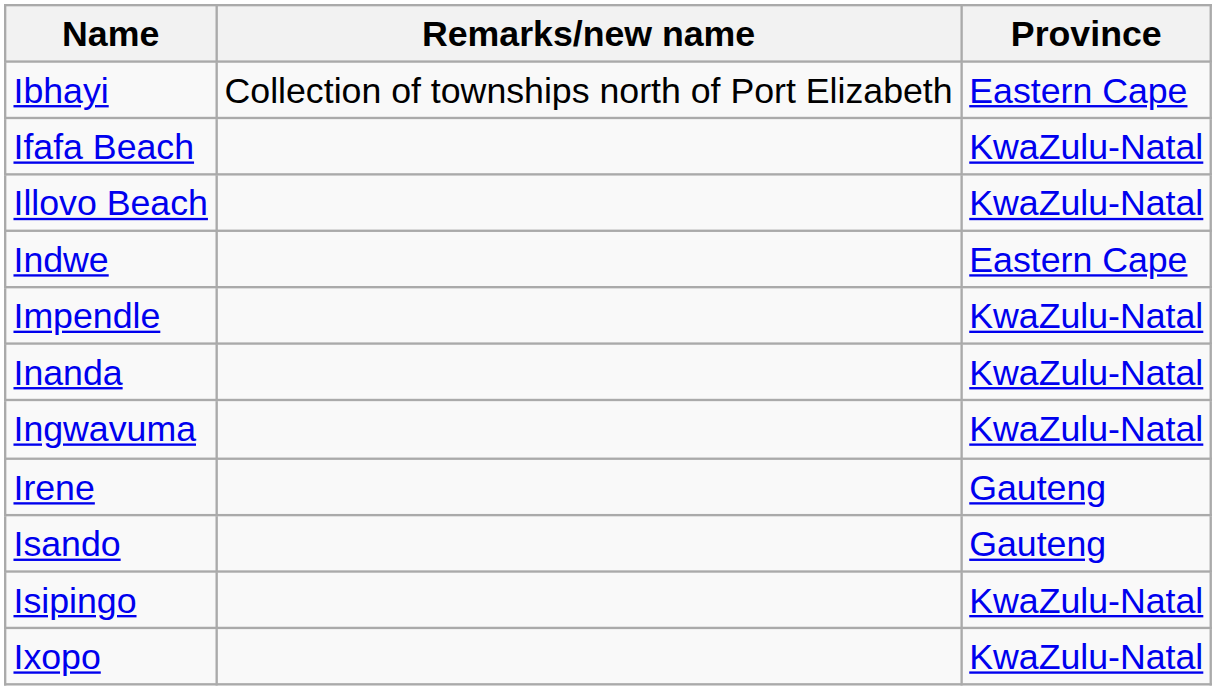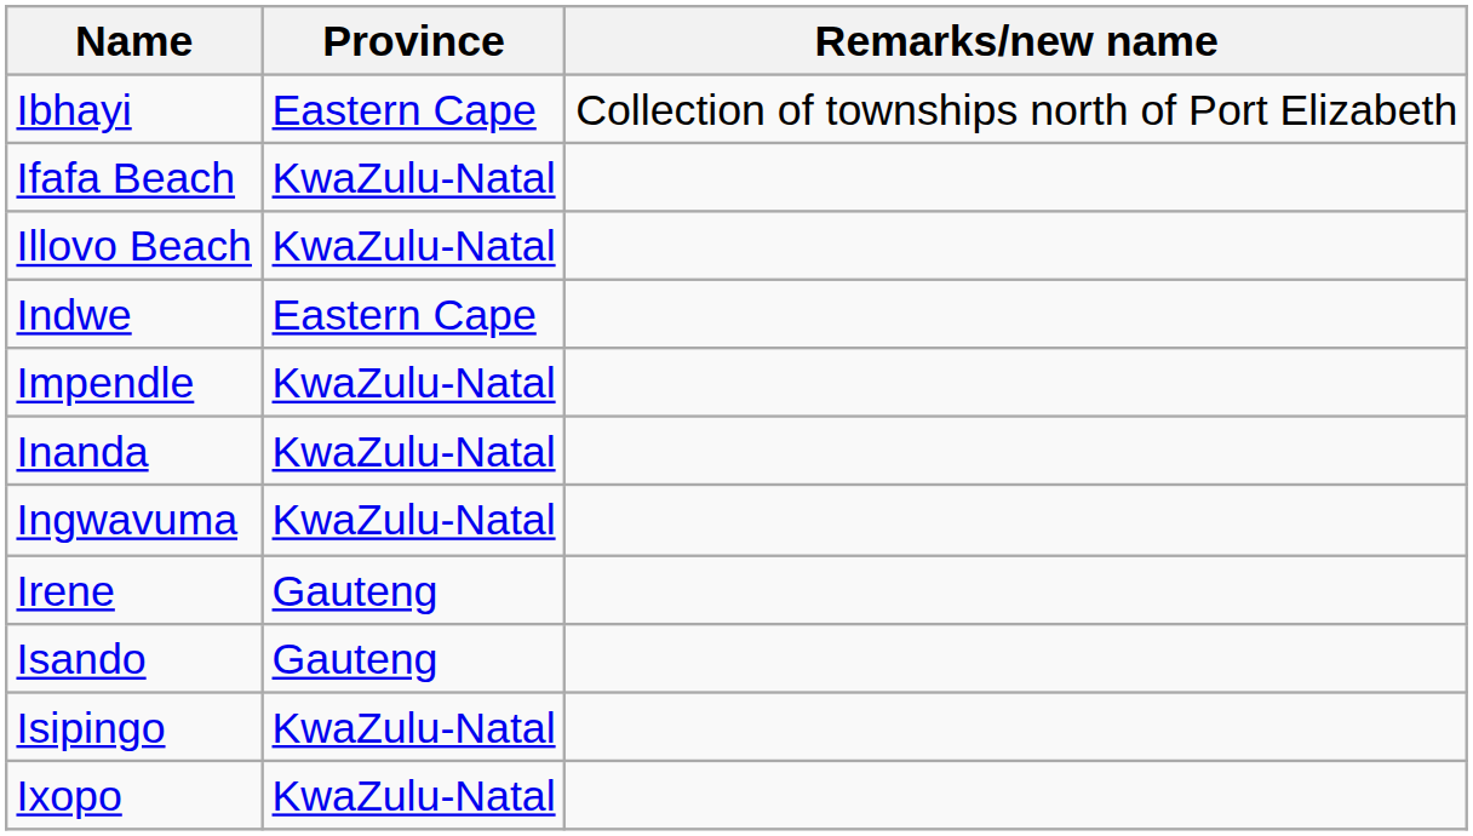columns swapped: Province <-> Remarks/new name
